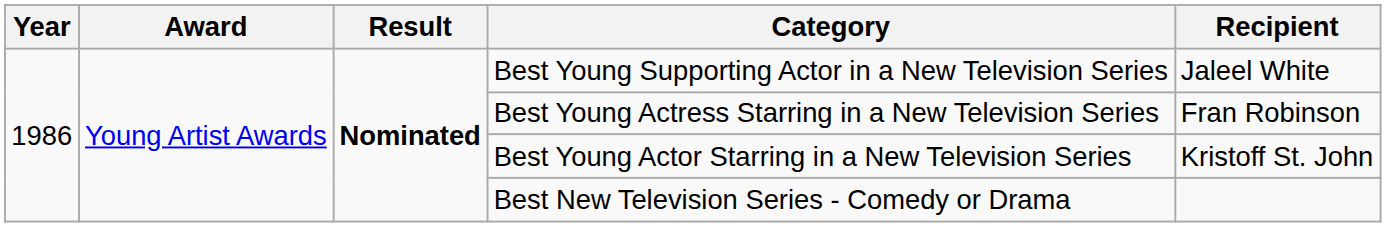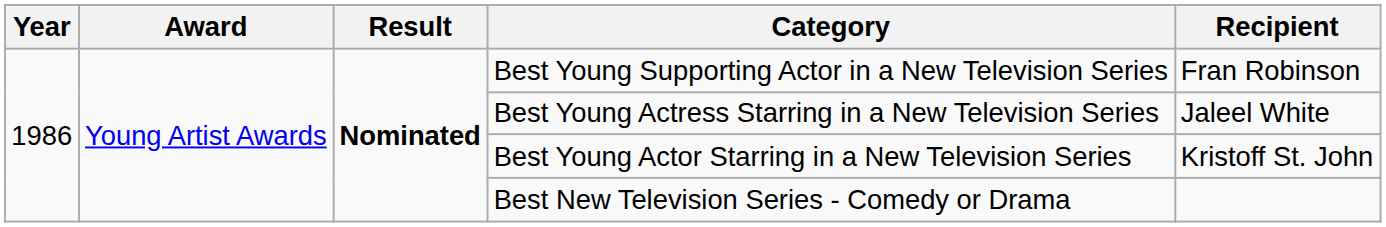Best Young Supporting Actor in a New Television Series | Recipient: Jaleel White -> Fran Robinson
Best Young Actress Starring in a New Television Series | Recipient: Fran Robinson -> Jaleel White
